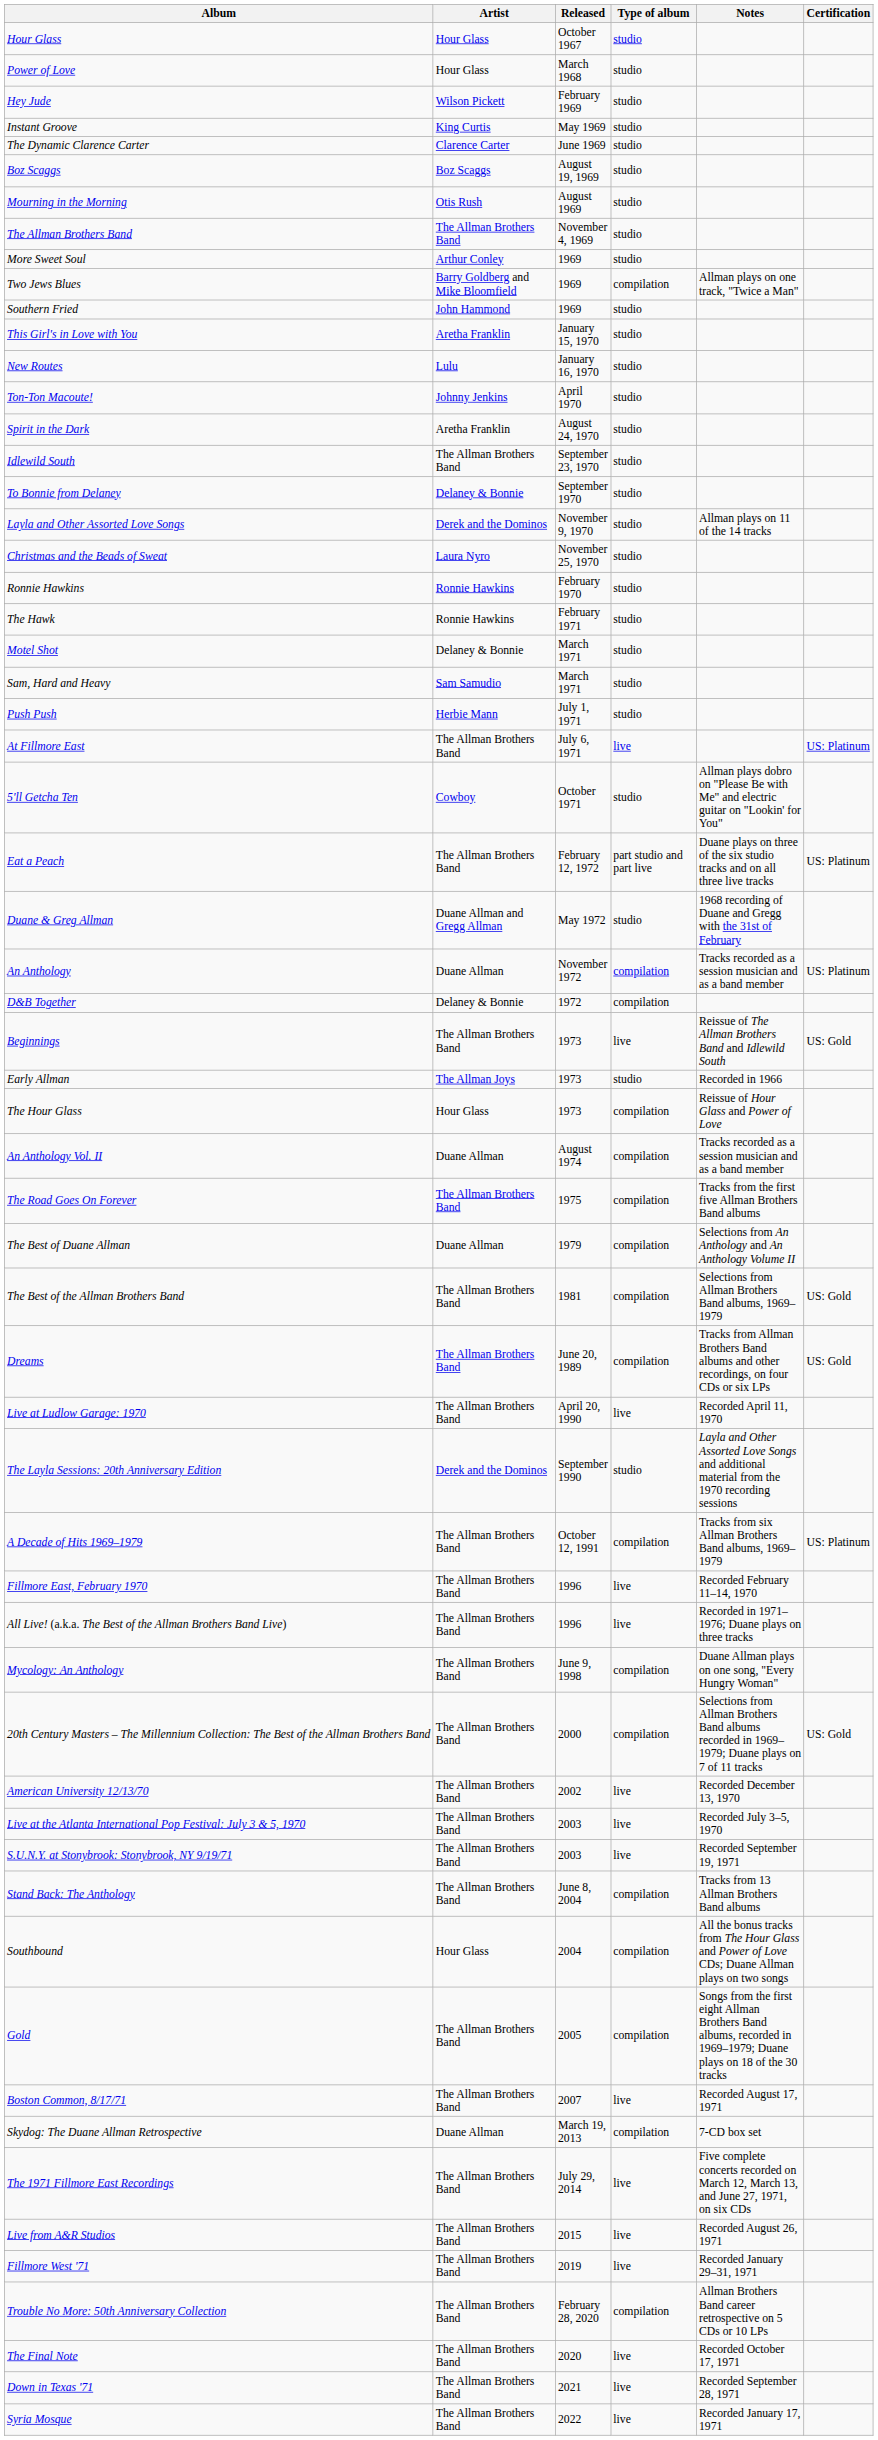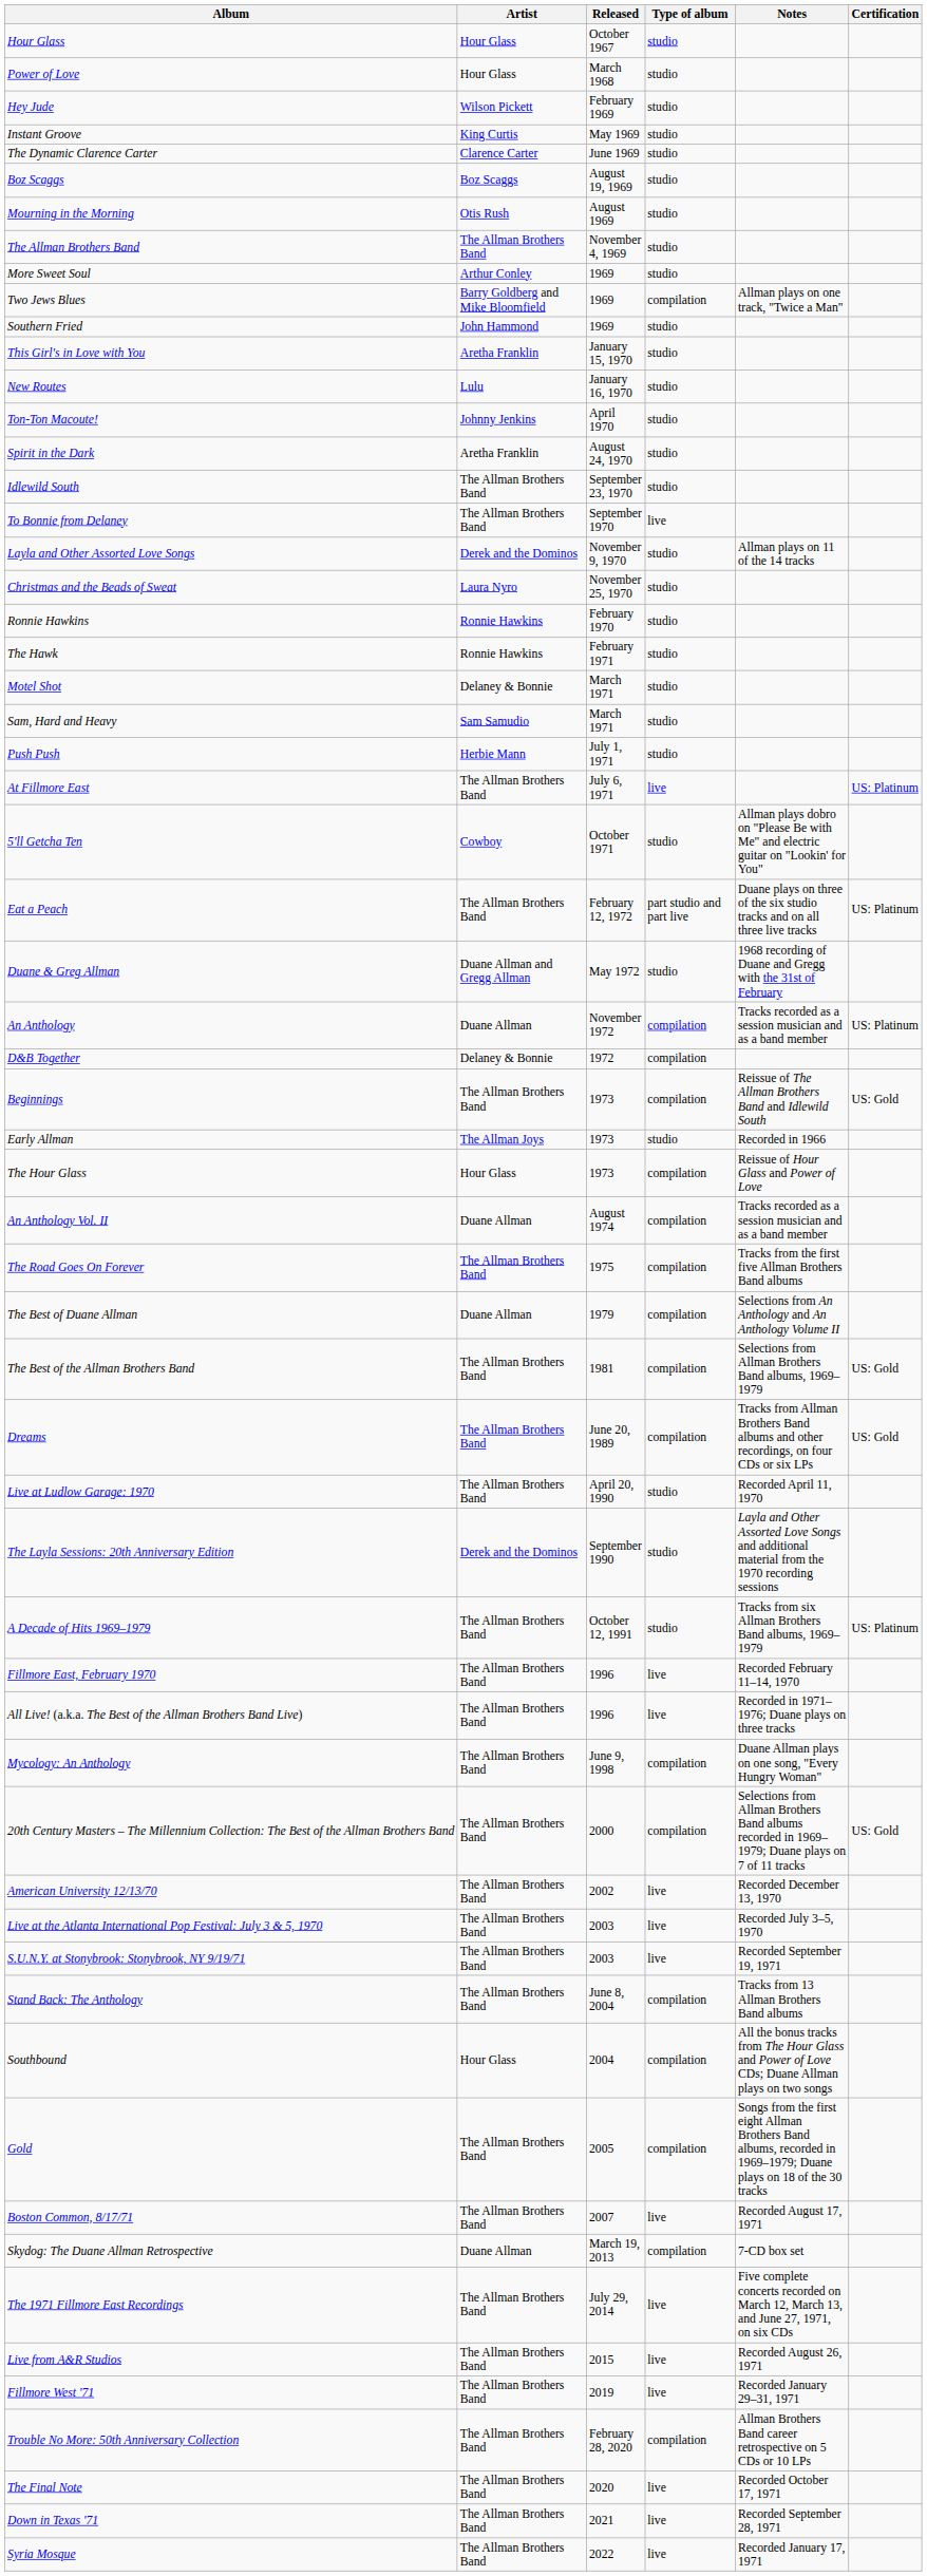To Bonnie from Delaney | Artist: Delaney & Bonnie -> The Allman Brothers Band
To Bonnie from Delaney | Type of album: studio -> live
Beginnings | Type of album: live -> compilation
Live at Ludlow Garage: 1970 | Type of album: live -> studio
A Decade of Hits 1969–1979 | Type of album: compilation -> studio
